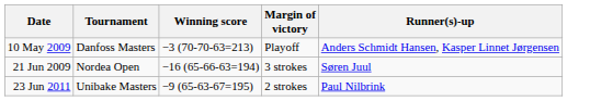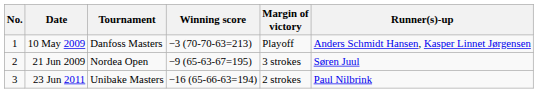+ column: No. | 1 | 2 | 3
21 Jun 2009 | Winning score: −16 (65-66-63=194) -> −9 (65-63-67=195)
23 Jun 2011 | Winning score: −9 (65-63-67=195) -> −16 (65-66-63=194)
